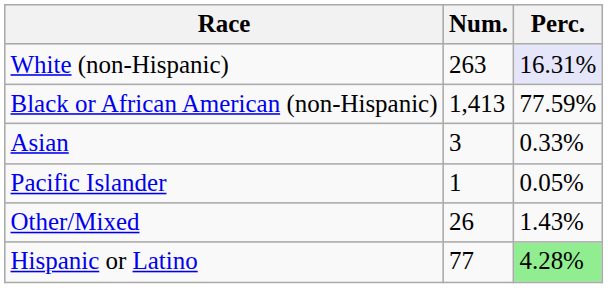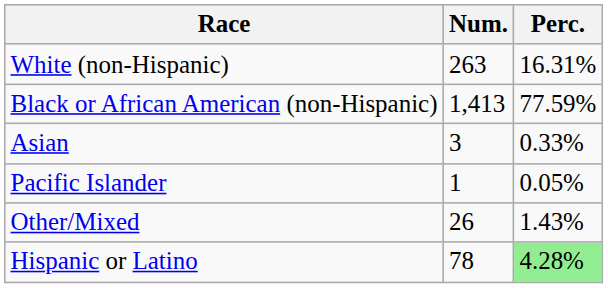White (non-Hispanic) | Perc.: lavender background -> no background
Hispanic or Latino | Num.: 77 -> 78
